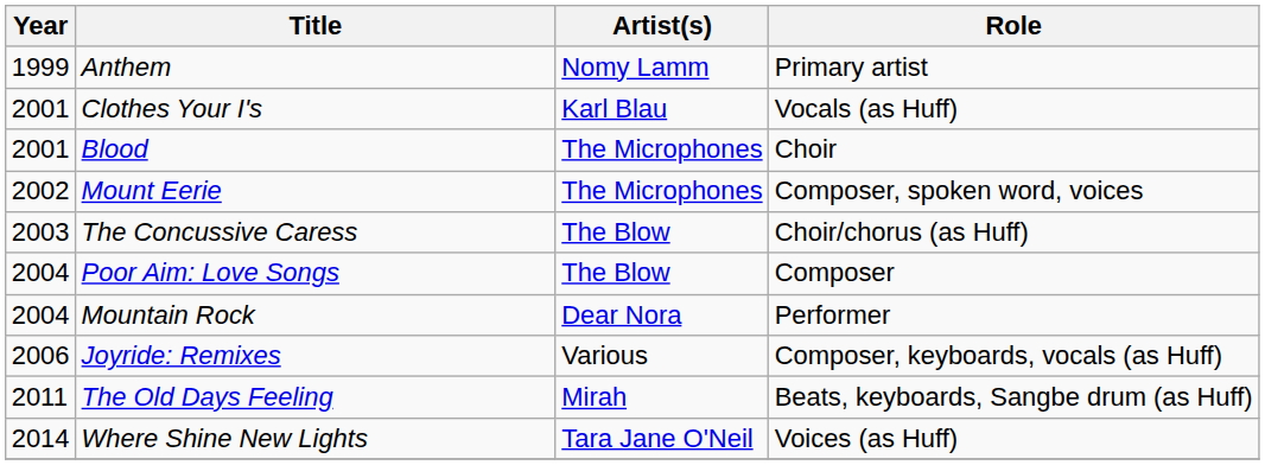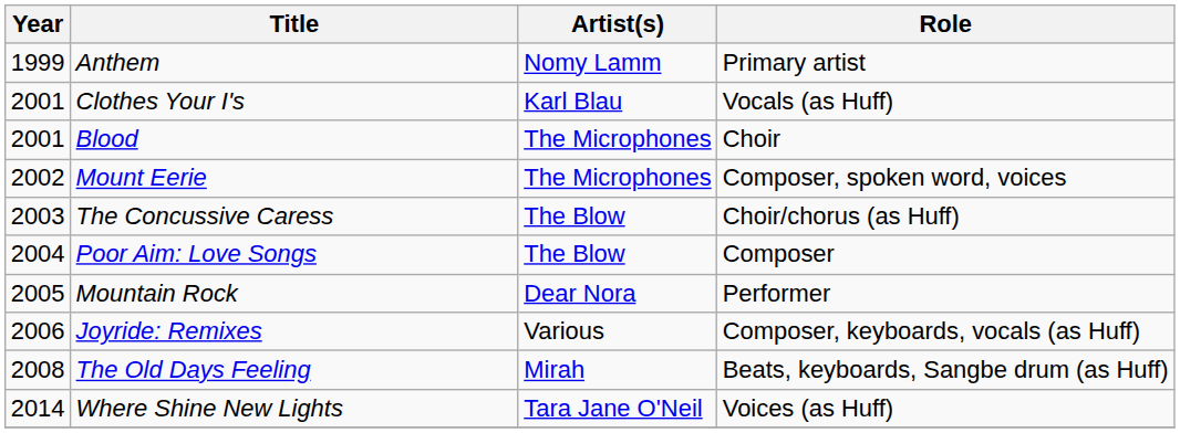Mountain Rock | Year: 2004 -> 2005
The Old Days Feeling | Year: 2011 -> 2008
